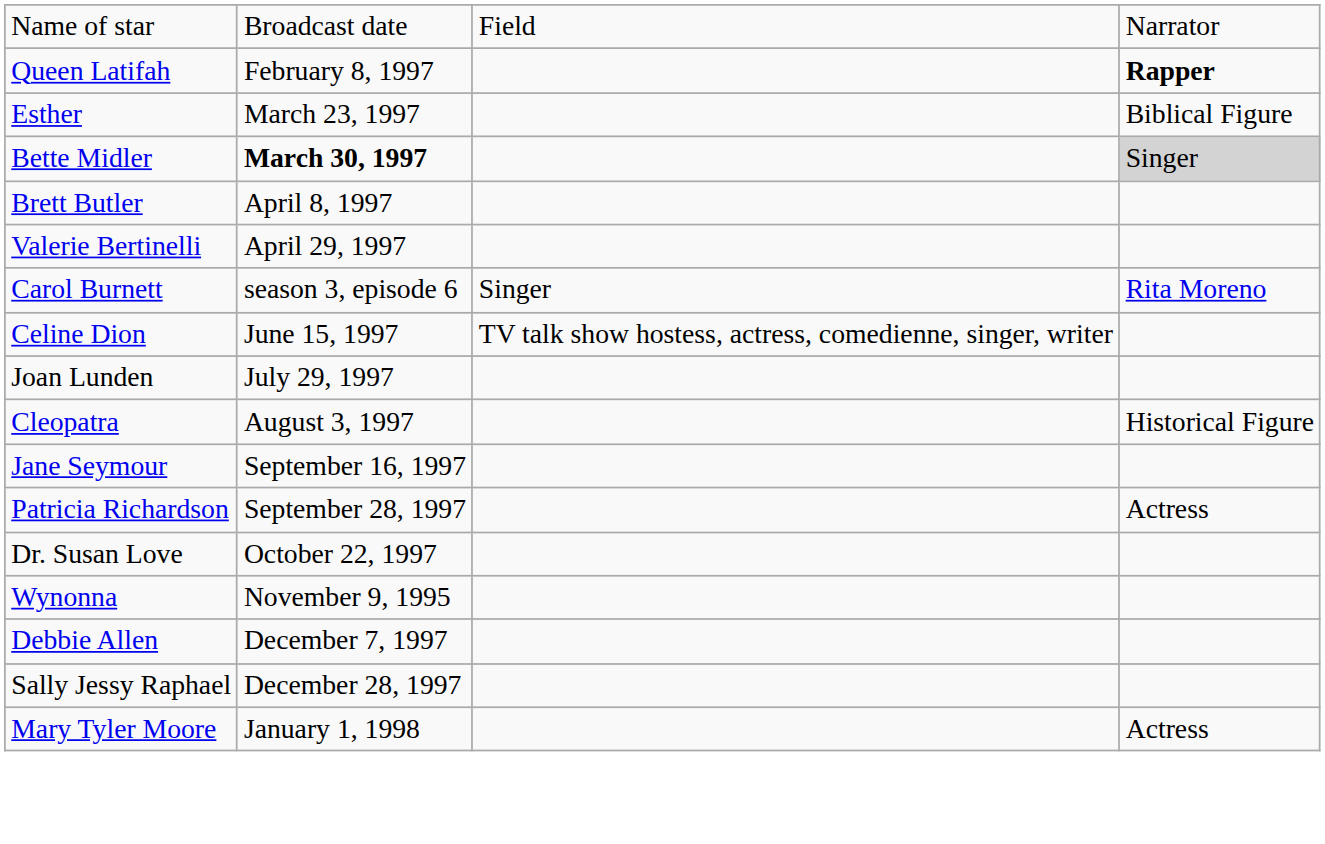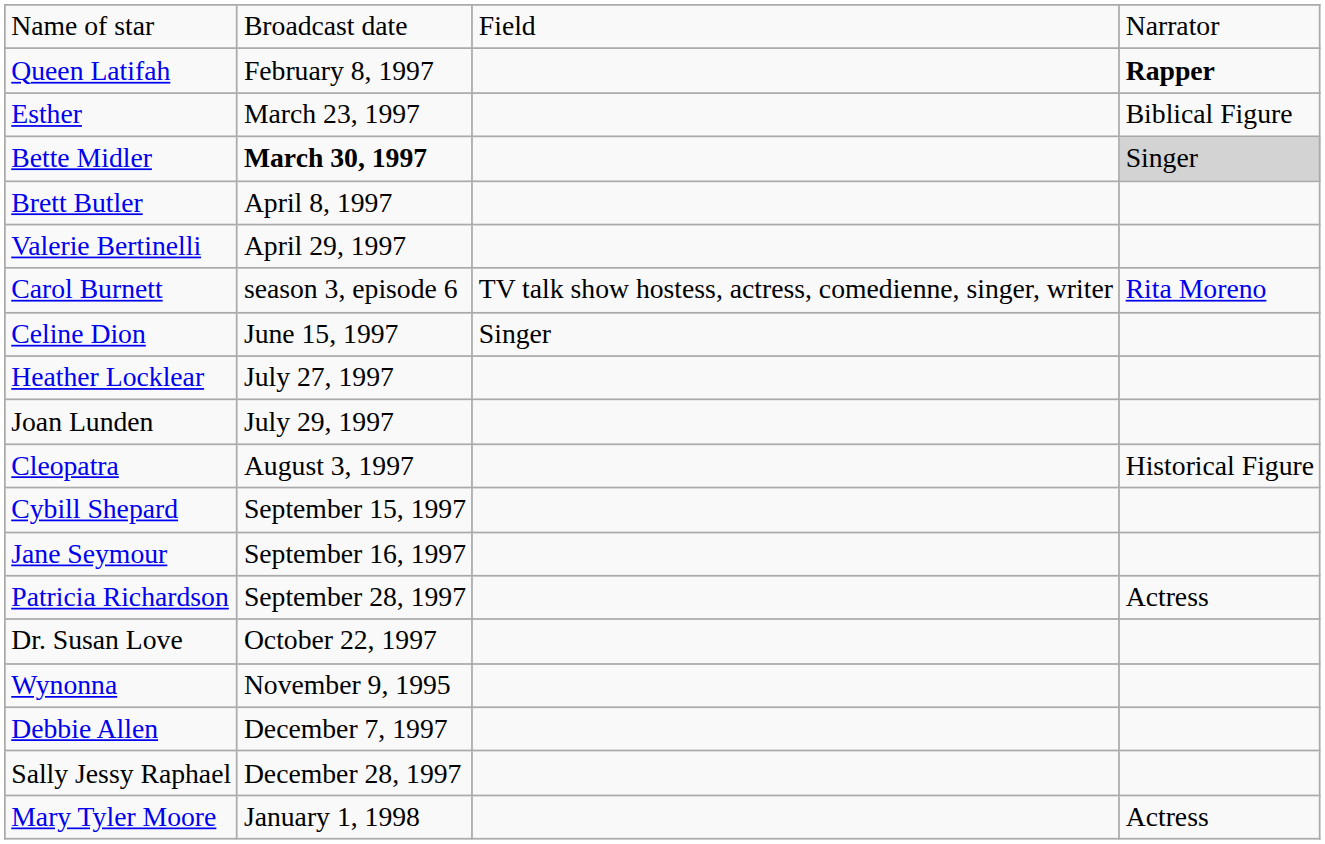Carol Burnett | column 3: Singer -> TV talk show hostess, actress, comedienne, singer, writer
Celine Dion | column 3: TV talk show hostess, actress, comedienne, singer, writer -> Singer
+ row: Heather Locklear | July 27, 1997
+ row: Cybill Shepard | September 15, 1997
